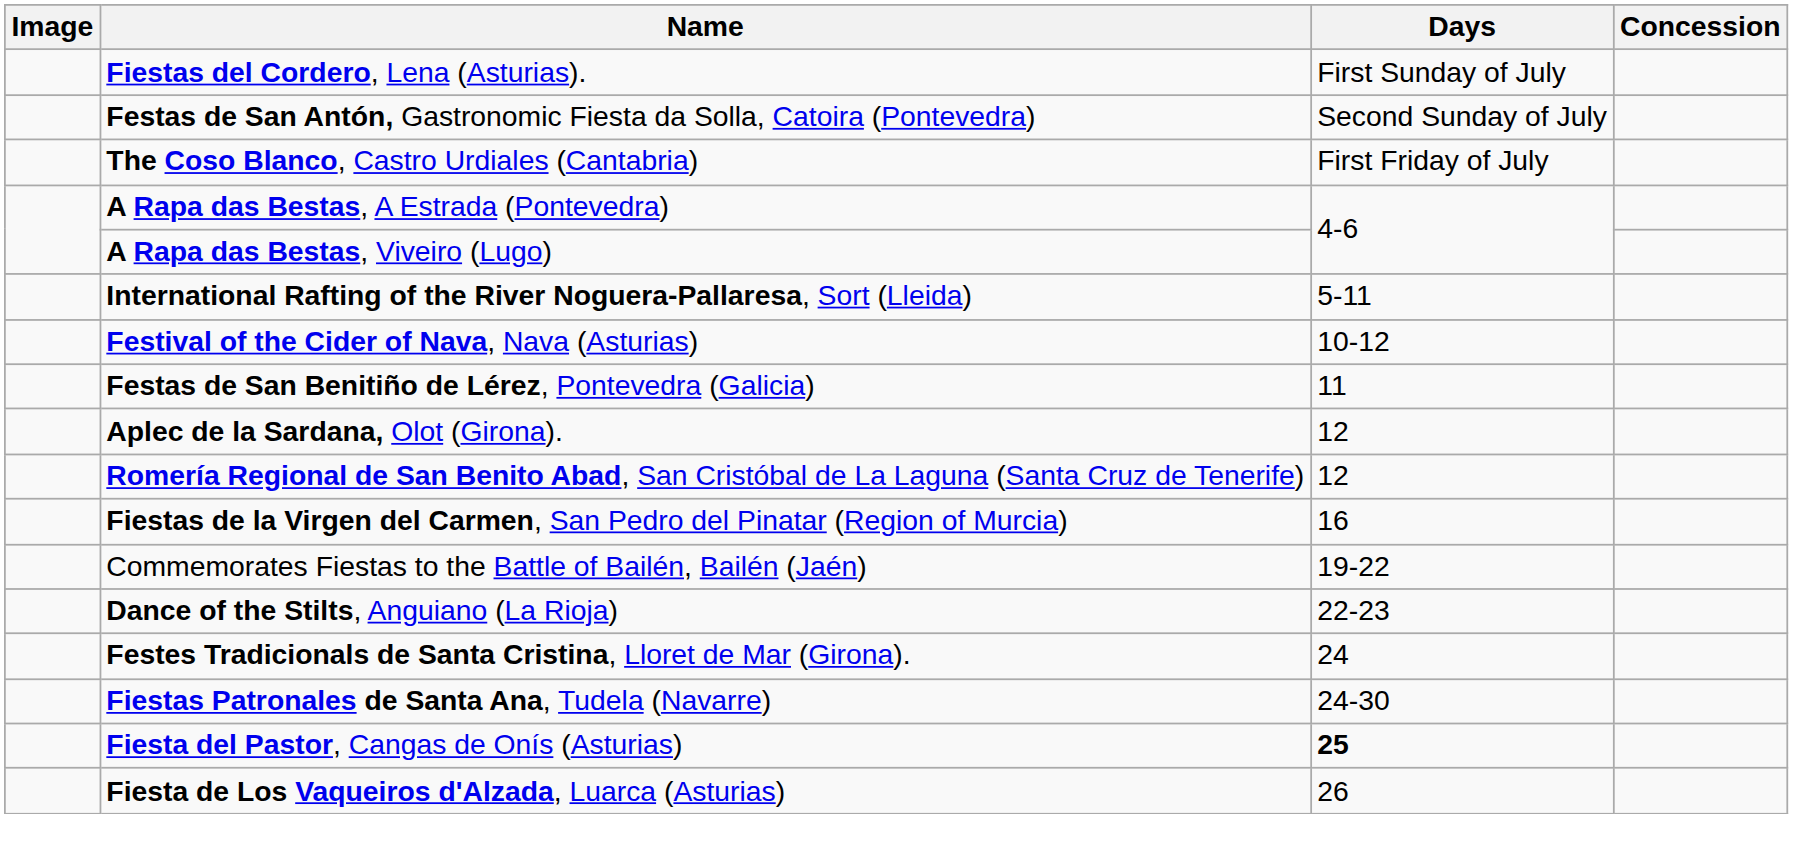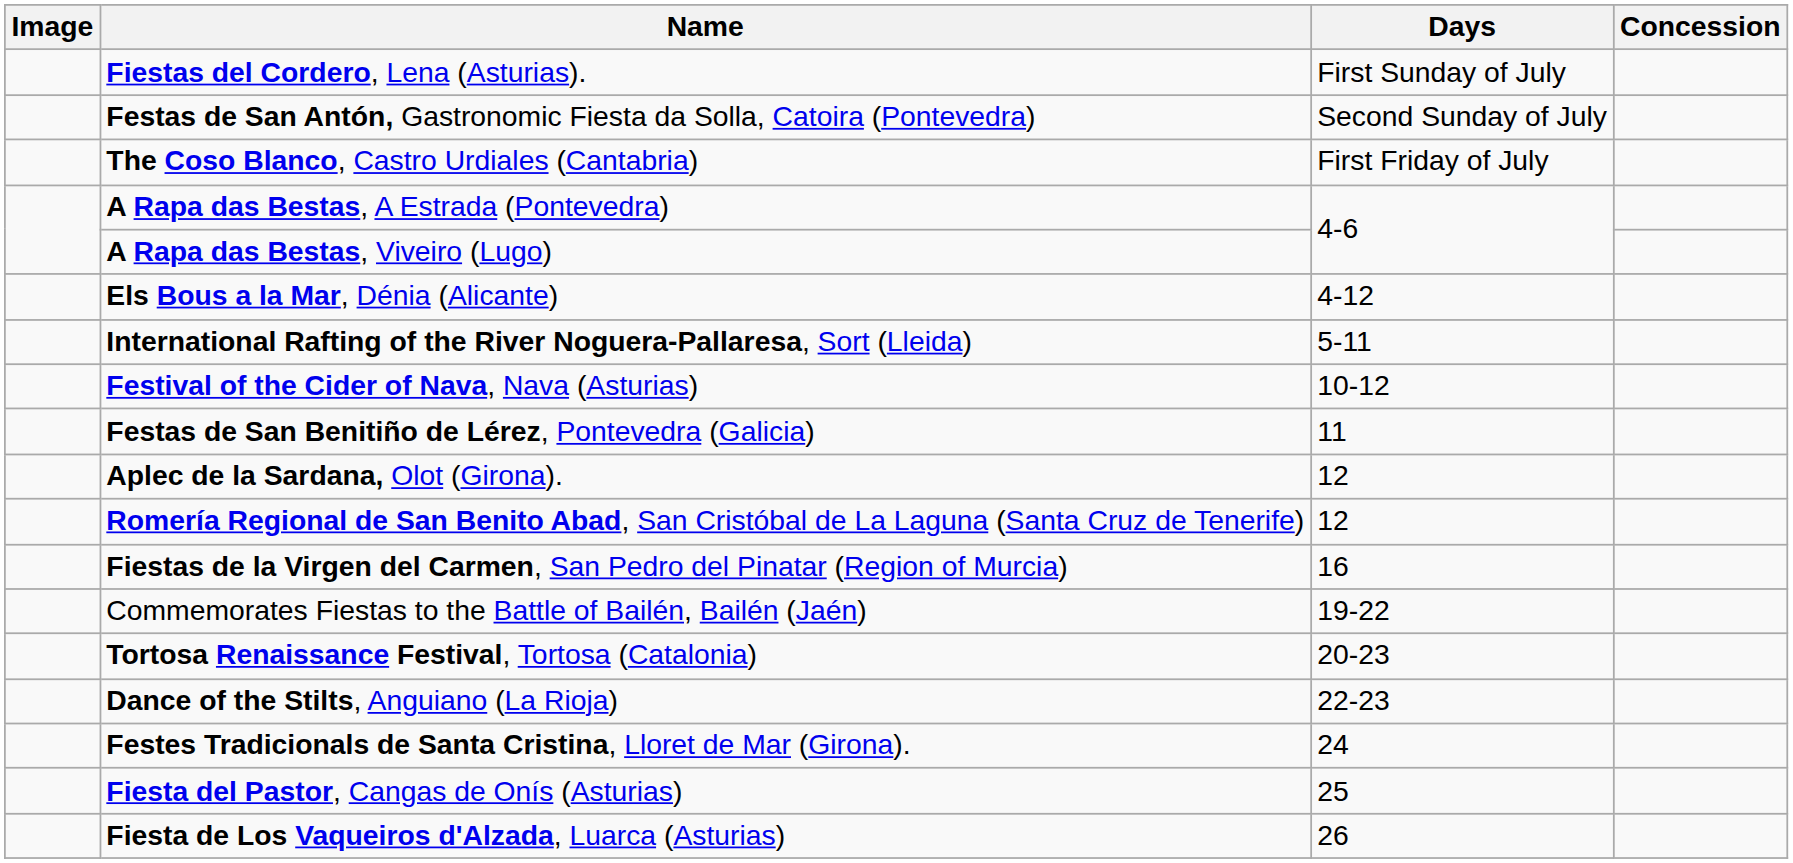+ row: Els Bous a la Mar, Dénia (Alicante) | 4-12
+ row: Tortosa Renaissance Festival, Tortosa (Catalonia) | 20-23
- row: Fiestas Patronales de Santa Ana, Tudela (Navarre) | 24-30
Fiesta del Pastor, Cangas de Onís (Asturias) | Days: bold -> normal
